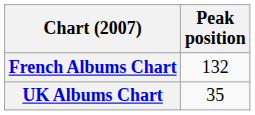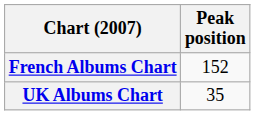French Albums Chart | Peak position: 132 -> 152
